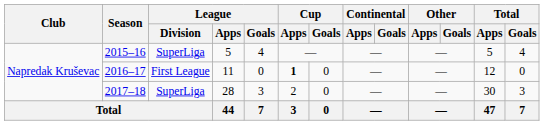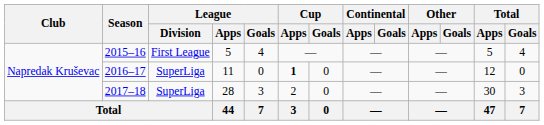2015–16 | League / Division: SuperLiga -> First League
2016–17 | League / Division: First League -> SuperLiga
